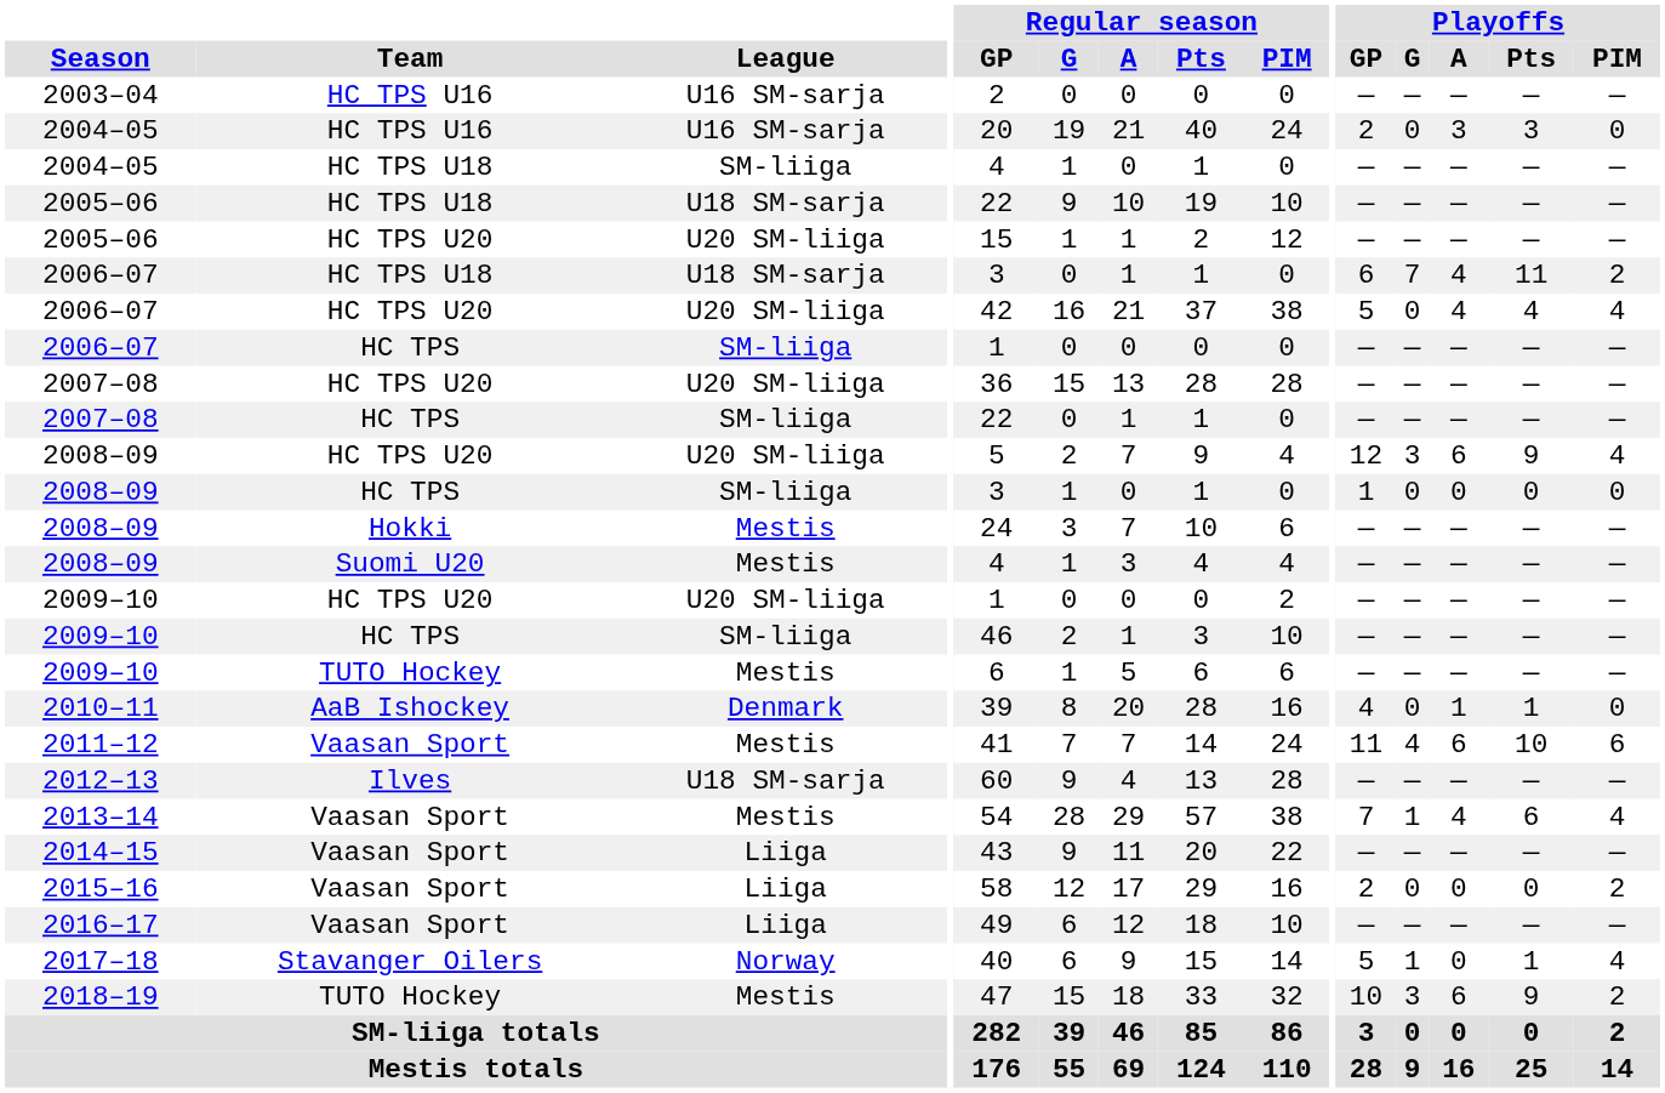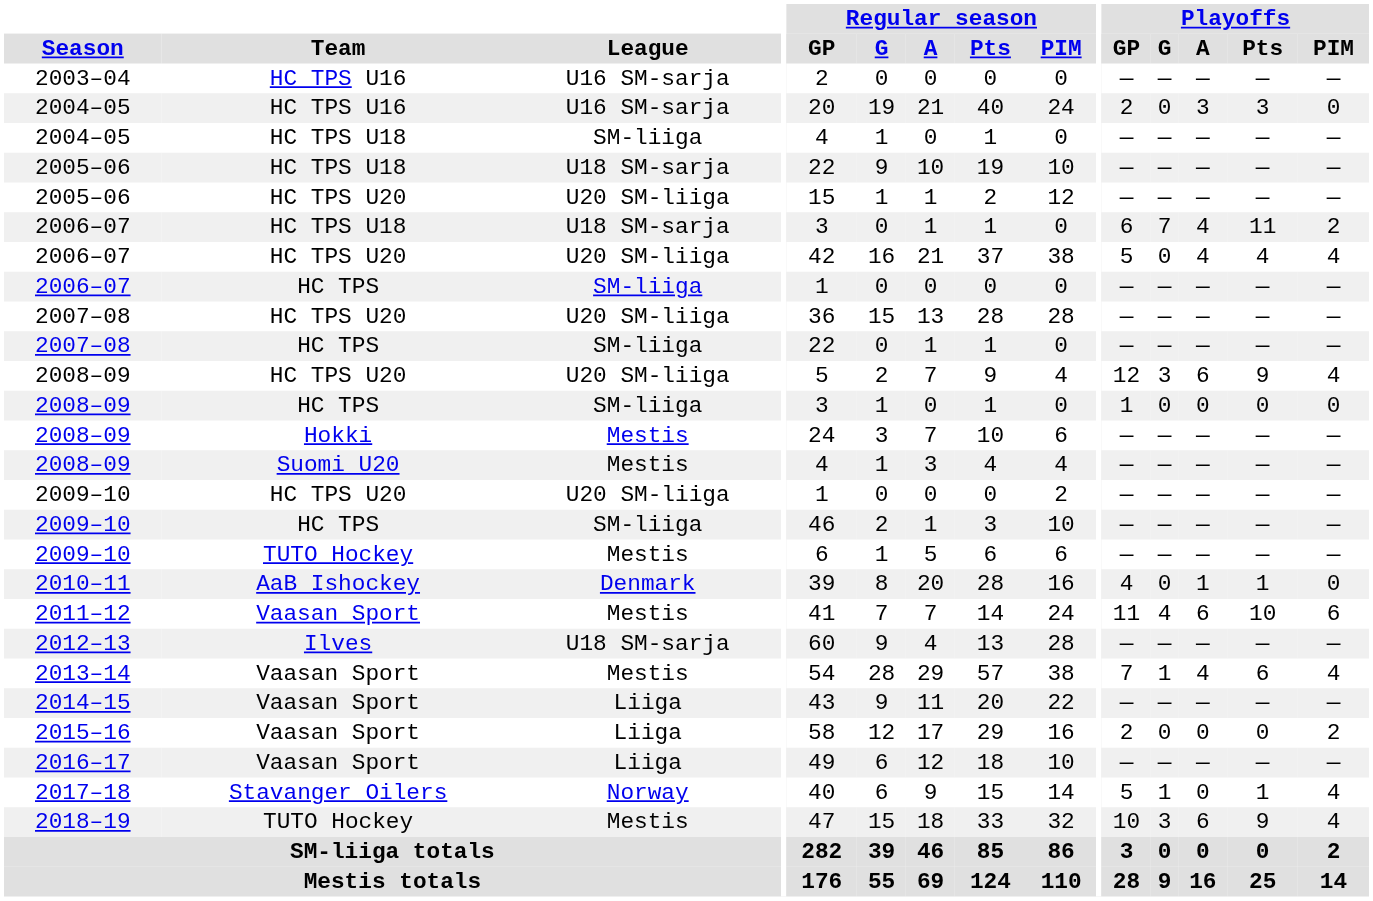2018–19 | Playoffs / PIM: 2 -> 4
